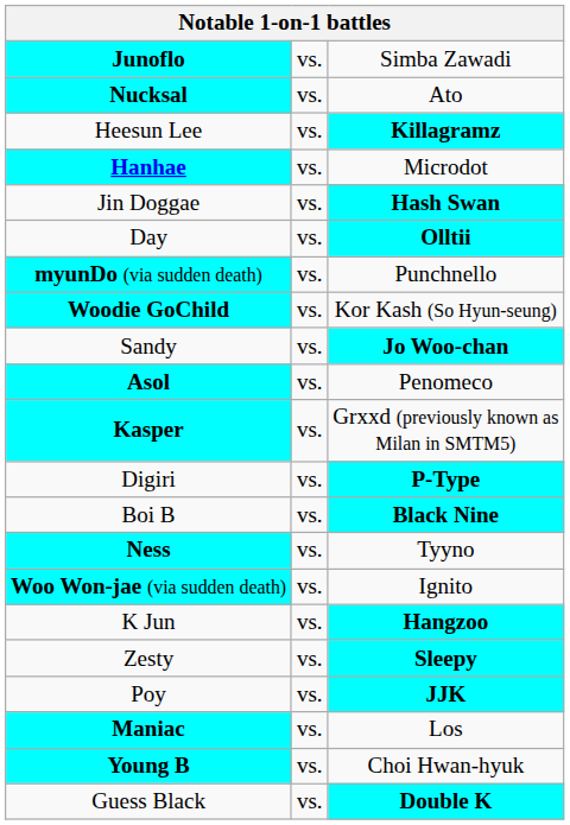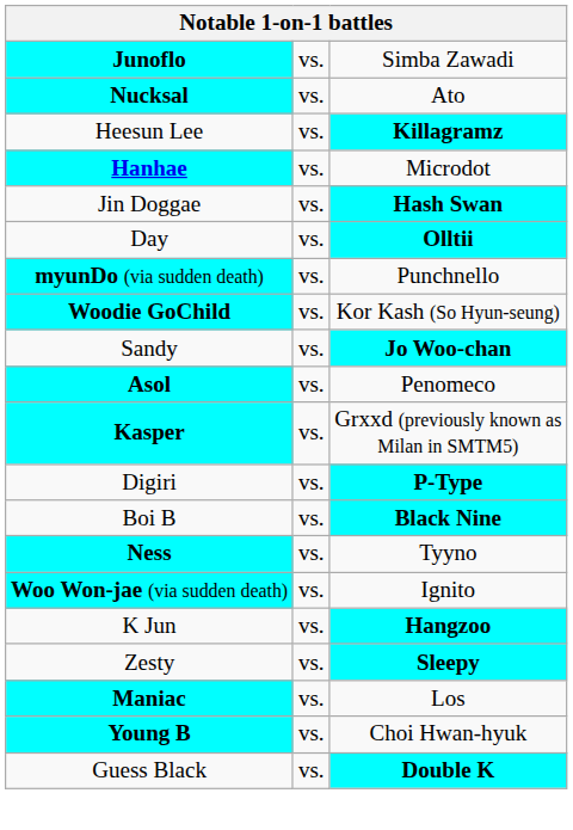- row: Poy | vs. | JJK
